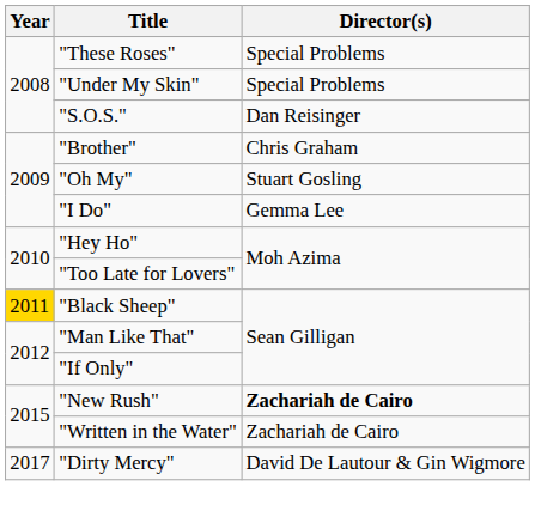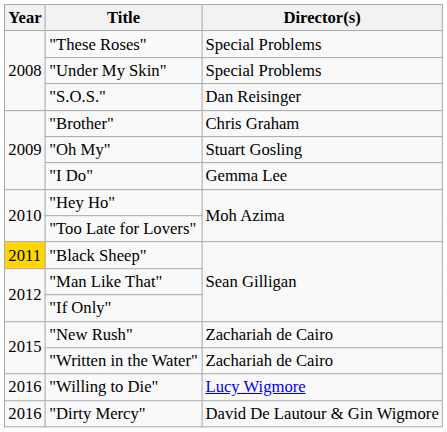"New Rush" | Director(s): bold -> normal
+ row: 2016 | "Willing to Die" | Lucy Wigmore
"Dirty Mercy" | Year: 2017 -> 2016
